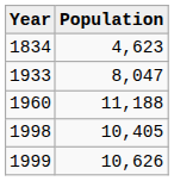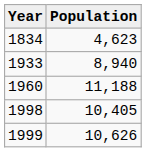1933 | Population: 8,047 -> 8,940
